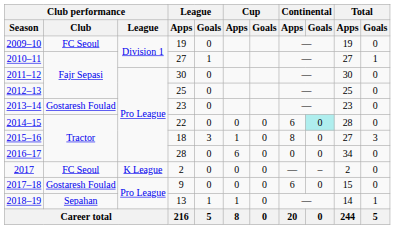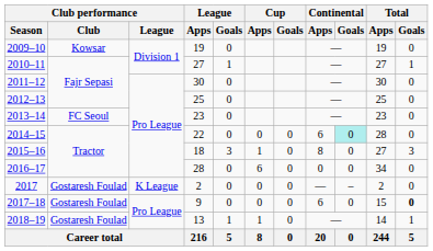2009–10 | Club performance / Club: FC Seoul -> Kowsar
2013–14 | Club performance / Club: Gostaresh Foulad -> FC Seoul
2017 | Club performance / Club: FC Seoul -> Gostaresh Foulad
2017–18 | Total / Goals: normal -> bold
2018–19 | Club performance / Club: Sepahan -> Gostaresh Foulad
